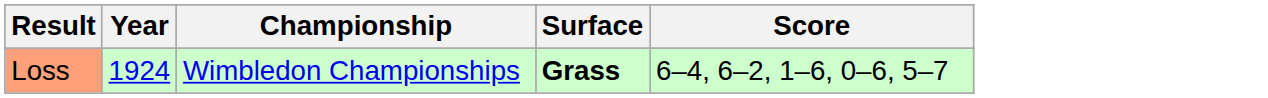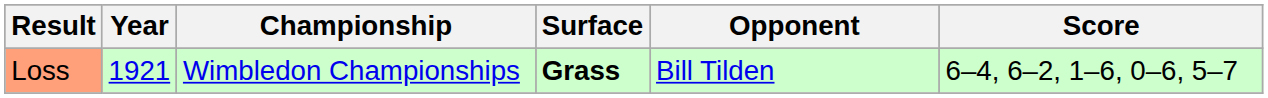+ column: Opponent | Bill Tilden
Loss | Year: 1924 -> 1921
